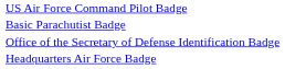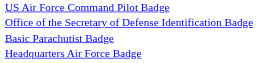rows swapped: Basic Parachutist Badge <-> Office of the Secretary of Defense Identification Badge
